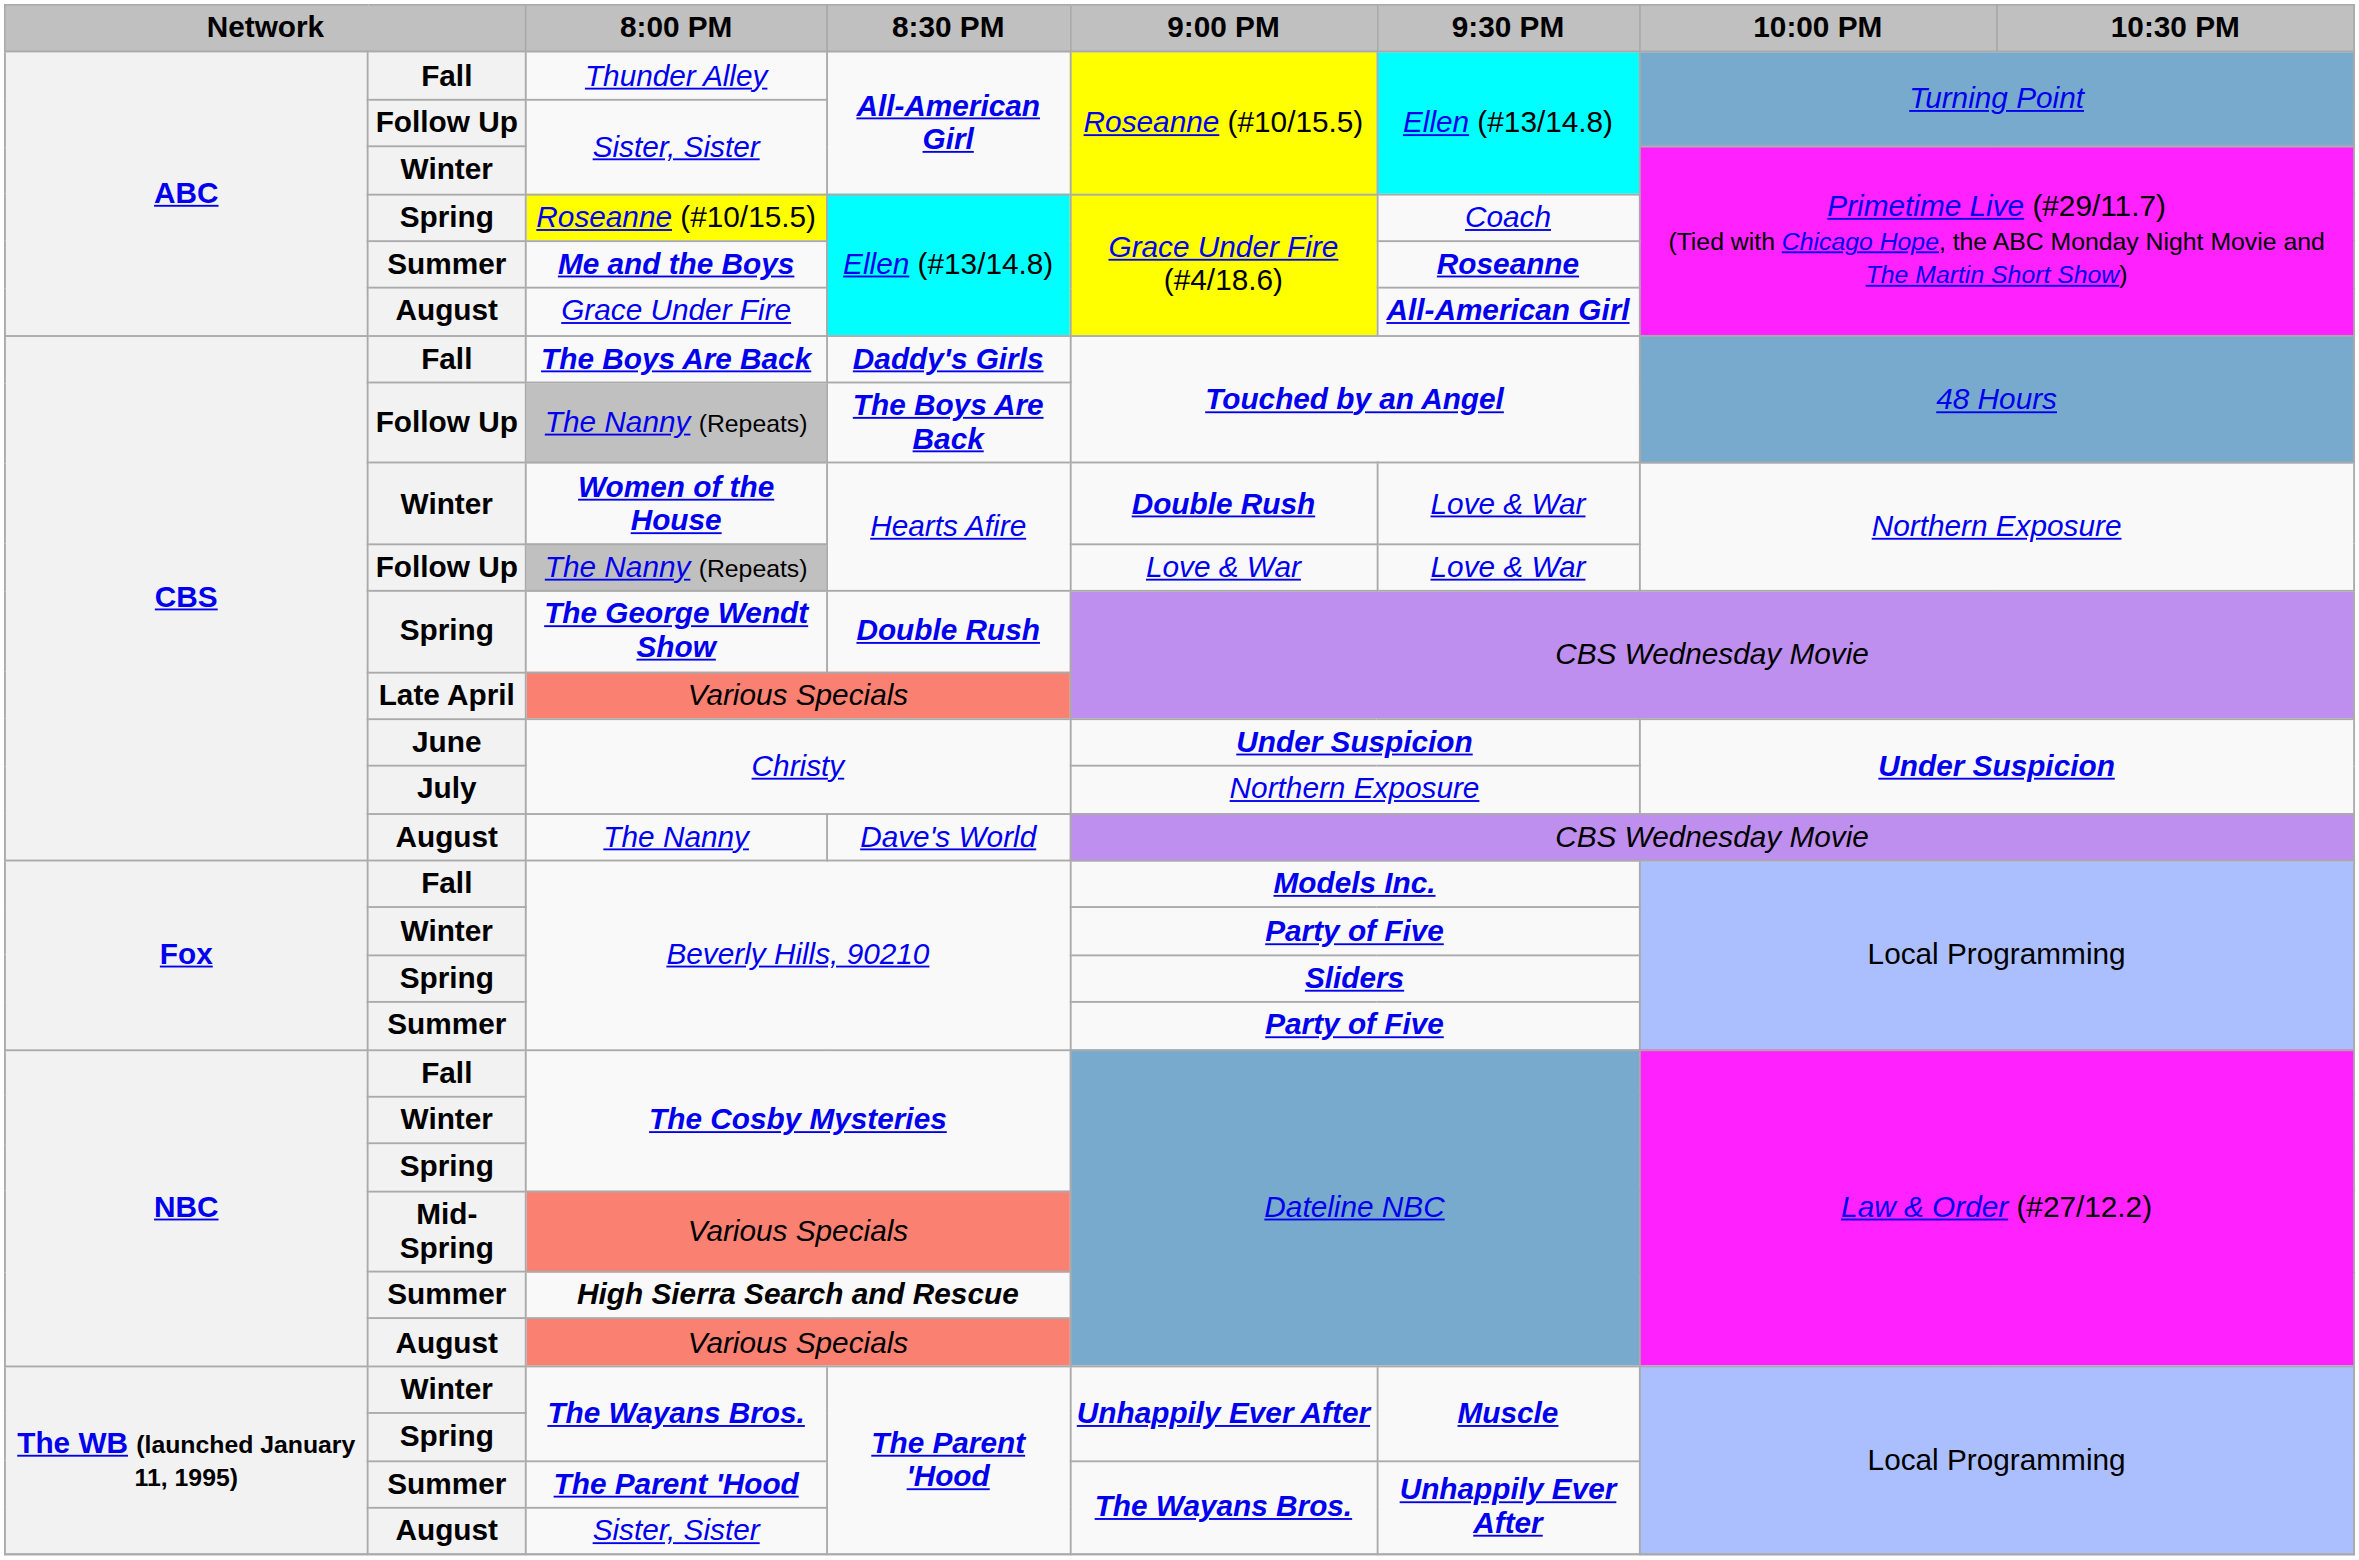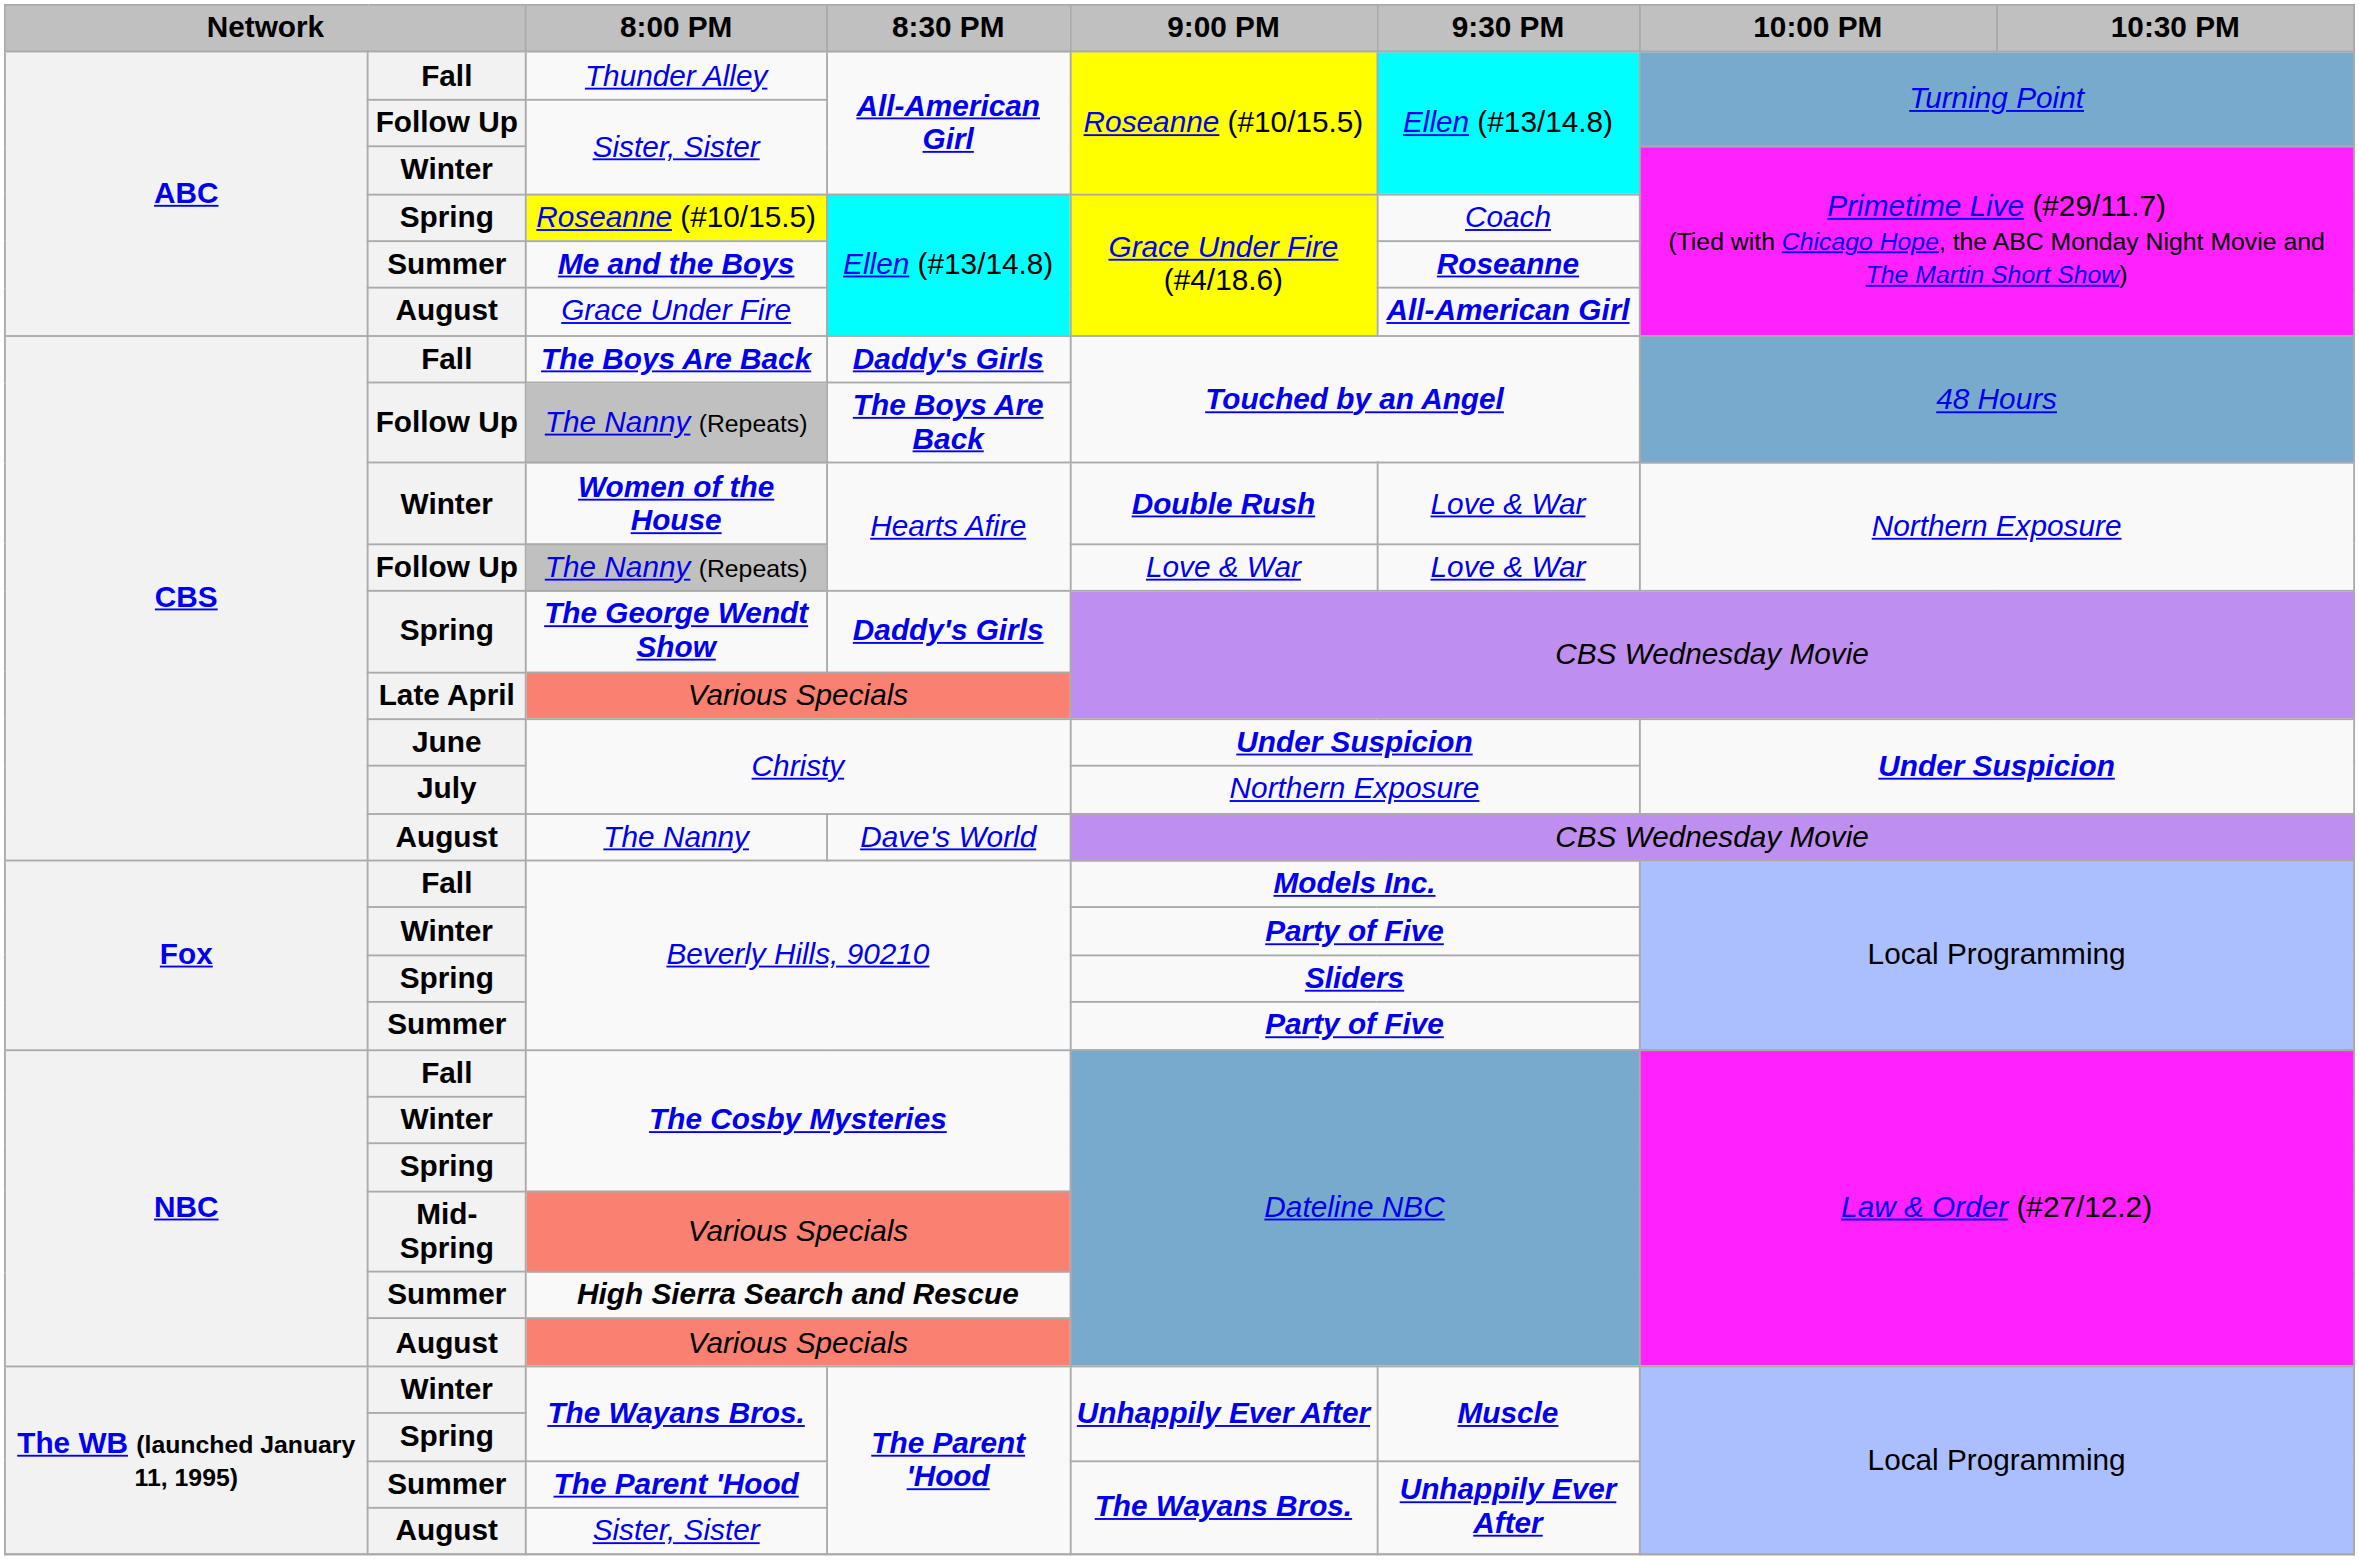The George Wendt Show | 8:30 PM: Double Rush -> Daddy's Girls
